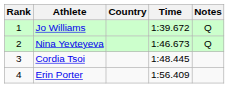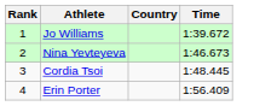- column: Notes | Q | Q
